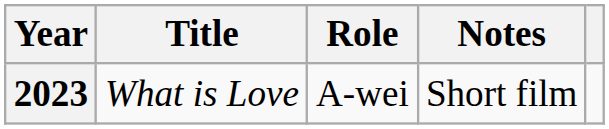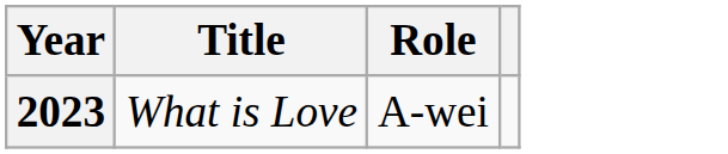- column: Notes | Short film
